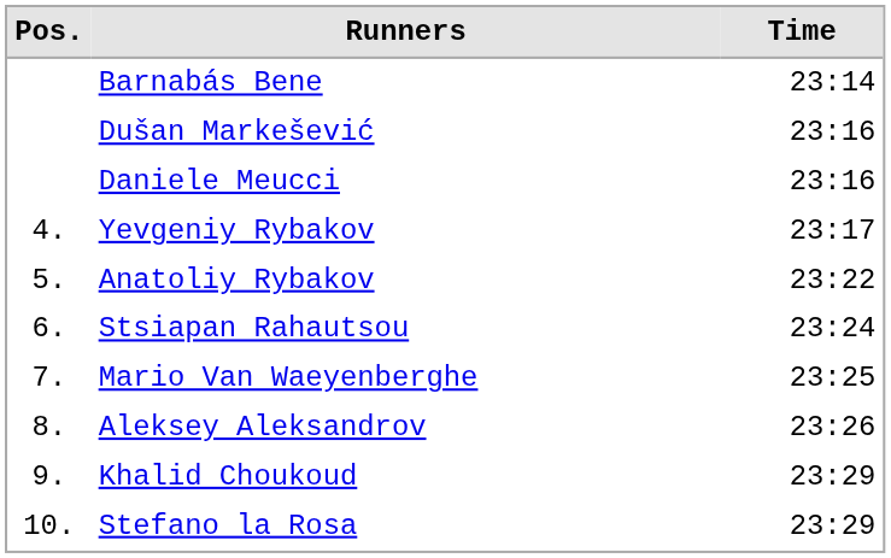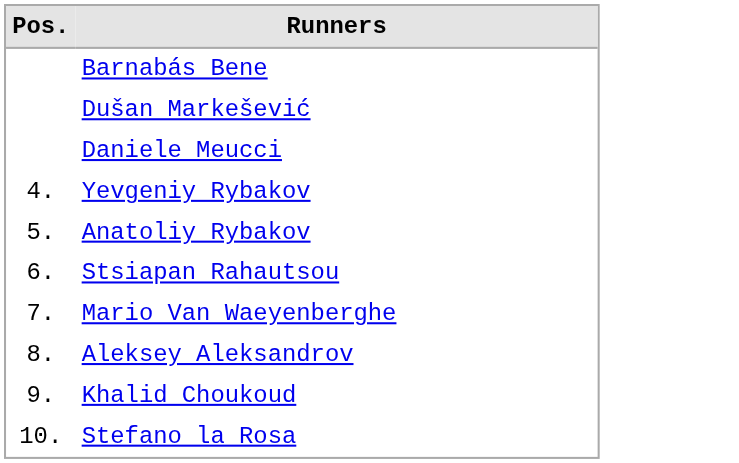- column: Time | 23:14 | 23:16 | 23:16 | 23:17 | 23:22 | 23:24 | 23:25 | 23:26 | 23:29 | 23:29
